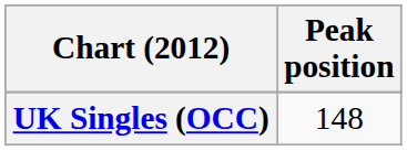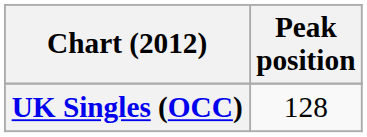UK Singles (OCC) | Peak position: 148 -> 128
